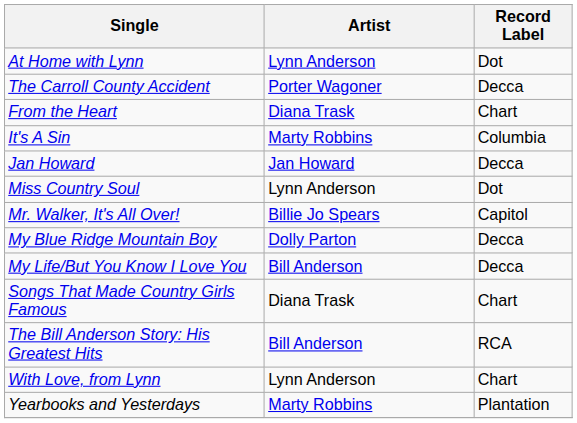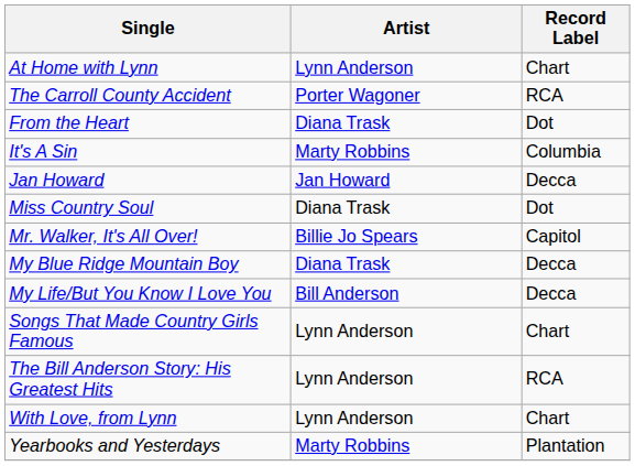At Home with Lynn | Record Label: Dot -> Chart
The Carroll County Accident | Record Label: Decca -> RCA
From the Heart | Record Label: Chart -> Dot
Miss Country Soul | Artist: Lynn Anderson -> Diana Trask
My Blue Ridge Mountain Boy | Artist: Dolly Parton -> Diana Trask
Songs That Made Country Girls Famous | Artist: Diana Trask -> Lynn Anderson
The Bill Anderson Story: His Greatest Hits | Artist: Bill Anderson -> Lynn Anderson
